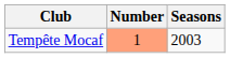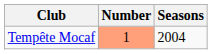Tempête Mocaf | Seasons: 2003 -> 2004
